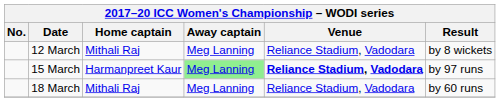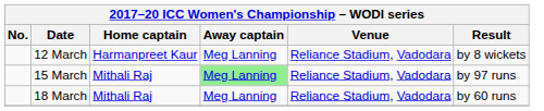12 March | Home captain: Mithali Raj -> Harmanpreet Kaur
15 March | Home captain: Harmanpreet Kaur -> Mithali Raj
15 March | Venue: bold -> normal
